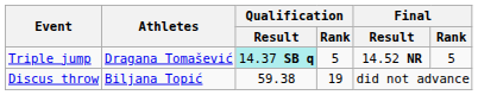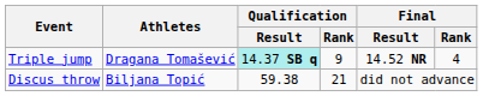Triple jump | Qualification / Rank: 5 -> 9
Triple jump | Final / Rank: 5 -> 4
Discus throw | Qualification / Rank: 19 -> 21
